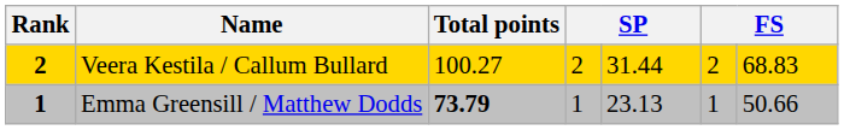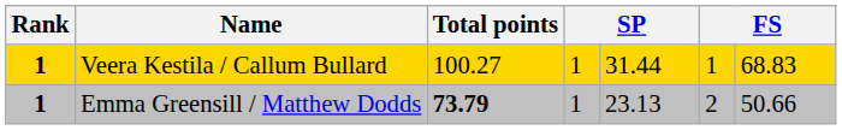Veera Kestila / Callum Bullard | Rank: 2 -> 1
Veera Kestila / Callum Bullard | column 4: 2 -> 1
Veera Kestila / Callum Bullard | column 6: 2 -> 1
Emma Greensill / Matthew Dodds | column 6: 1 -> 2
